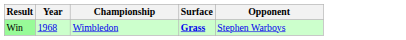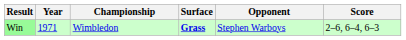+ column: Score | 2–6, 6–4, 6–3
Win | Year: 1968 -> 1971
